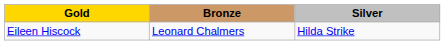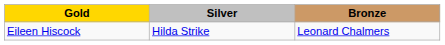columns swapped: Silver <-> Bronze
